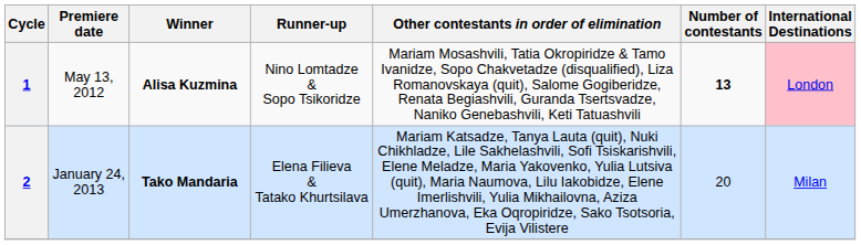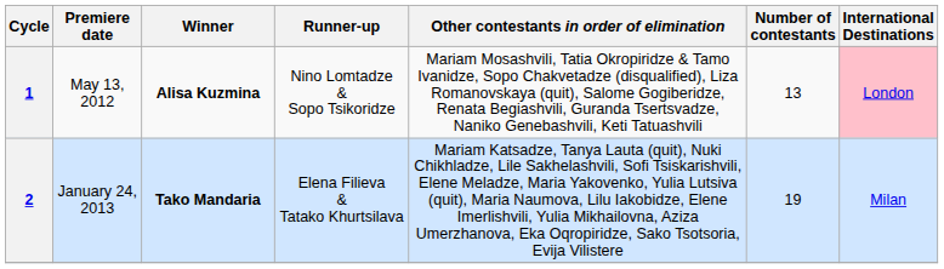1 | Number of contestants: bold -> normal
2 | Number of contestants: 20 -> 19
